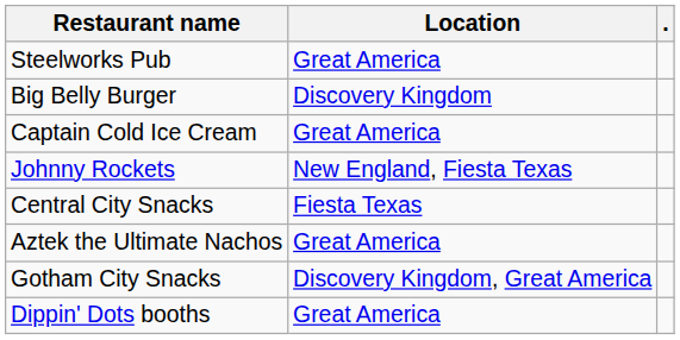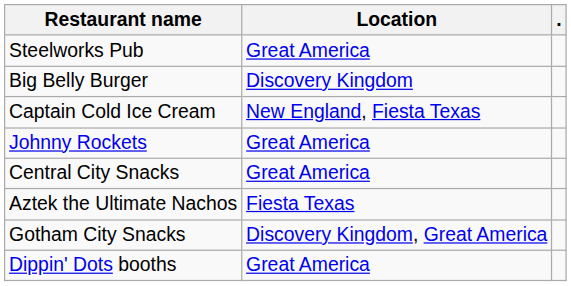Captain Cold Ice Cream | Location: Great America -> New England, Fiesta Texas
Johnny Rockets | Location: New England, Fiesta Texas -> Great America
Central City Snacks | Location: Fiesta Texas -> Great America
Aztek the Ultimate Nachos | Location: Great America -> Fiesta Texas
